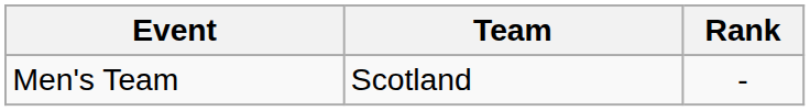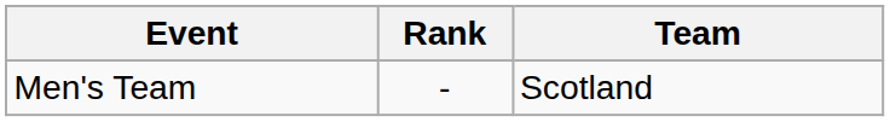columns swapped: Team <-> Rank
